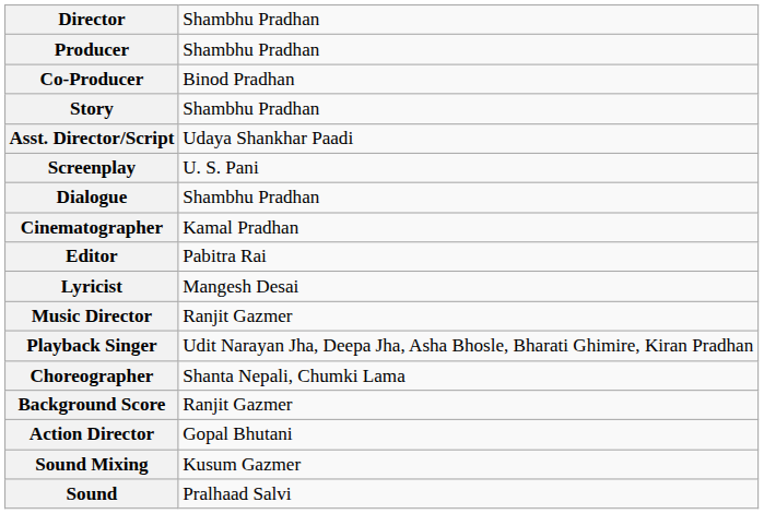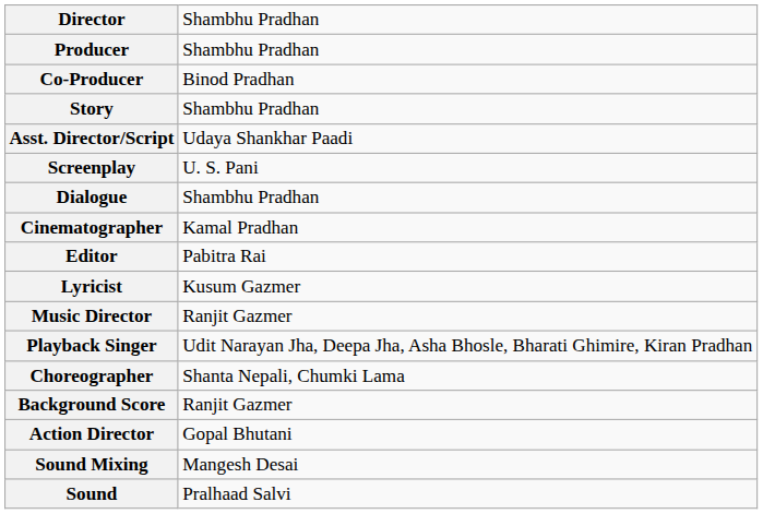Lyricist | column 2: Mangesh Desai -> Kusum Gazmer
Sound Mixing | column 2: Kusum Gazmer -> Mangesh Desai
